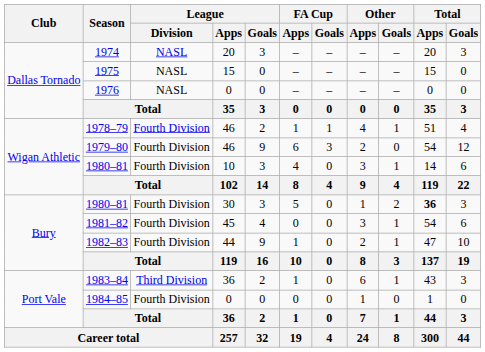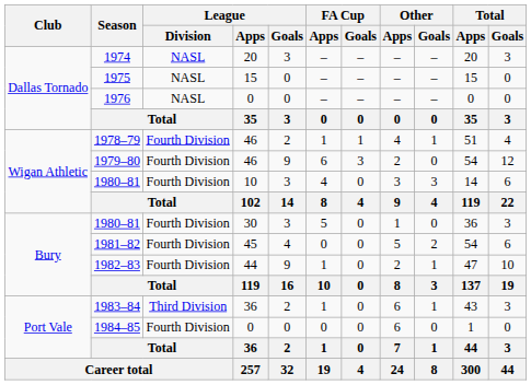1980–81 / 10 | Other / Goals: 1 -> 3
1980–81 / 30 | Other / Goals: 2 -> 0
1980–81 / 30 | Total / Apps: bold -> normal
1981–82 | Other / Apps: 3 -> 5
1981–82 | Other / Goals: 1 -> 2
1984–85 | Other / Apps: 1 -> 6
